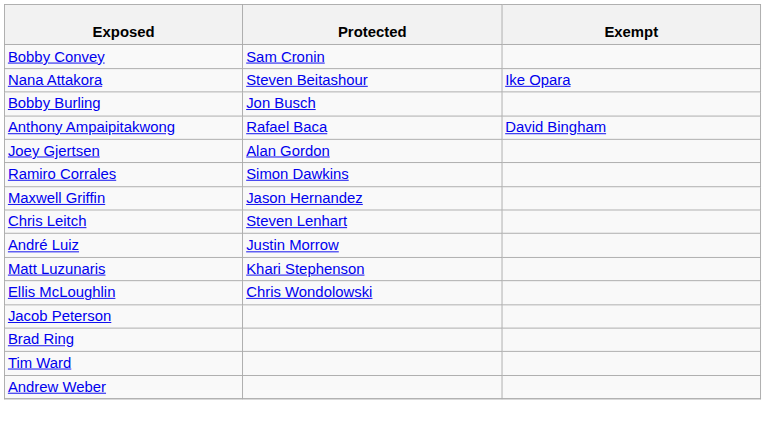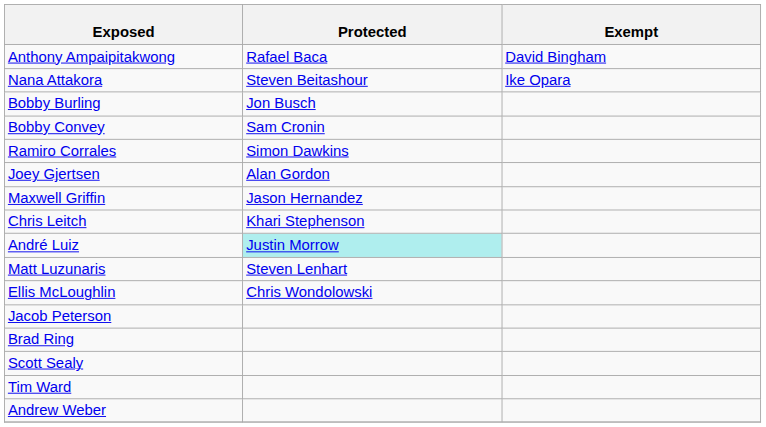rows swapped: Anthony Ampaipitakwong <-> Bobby Convey
rows swapped: Ramiro Corrales <-> Joey Gjertsen
Chris Leitch | Protected: Steven Lenhart -> Khari Stephenson
André Luiz | Protected: no background -> paleturquoise background
Matt Luzunaris | Protected: Khari Stephenson -> Steven Lenhart
+ row: Scott Sealy
